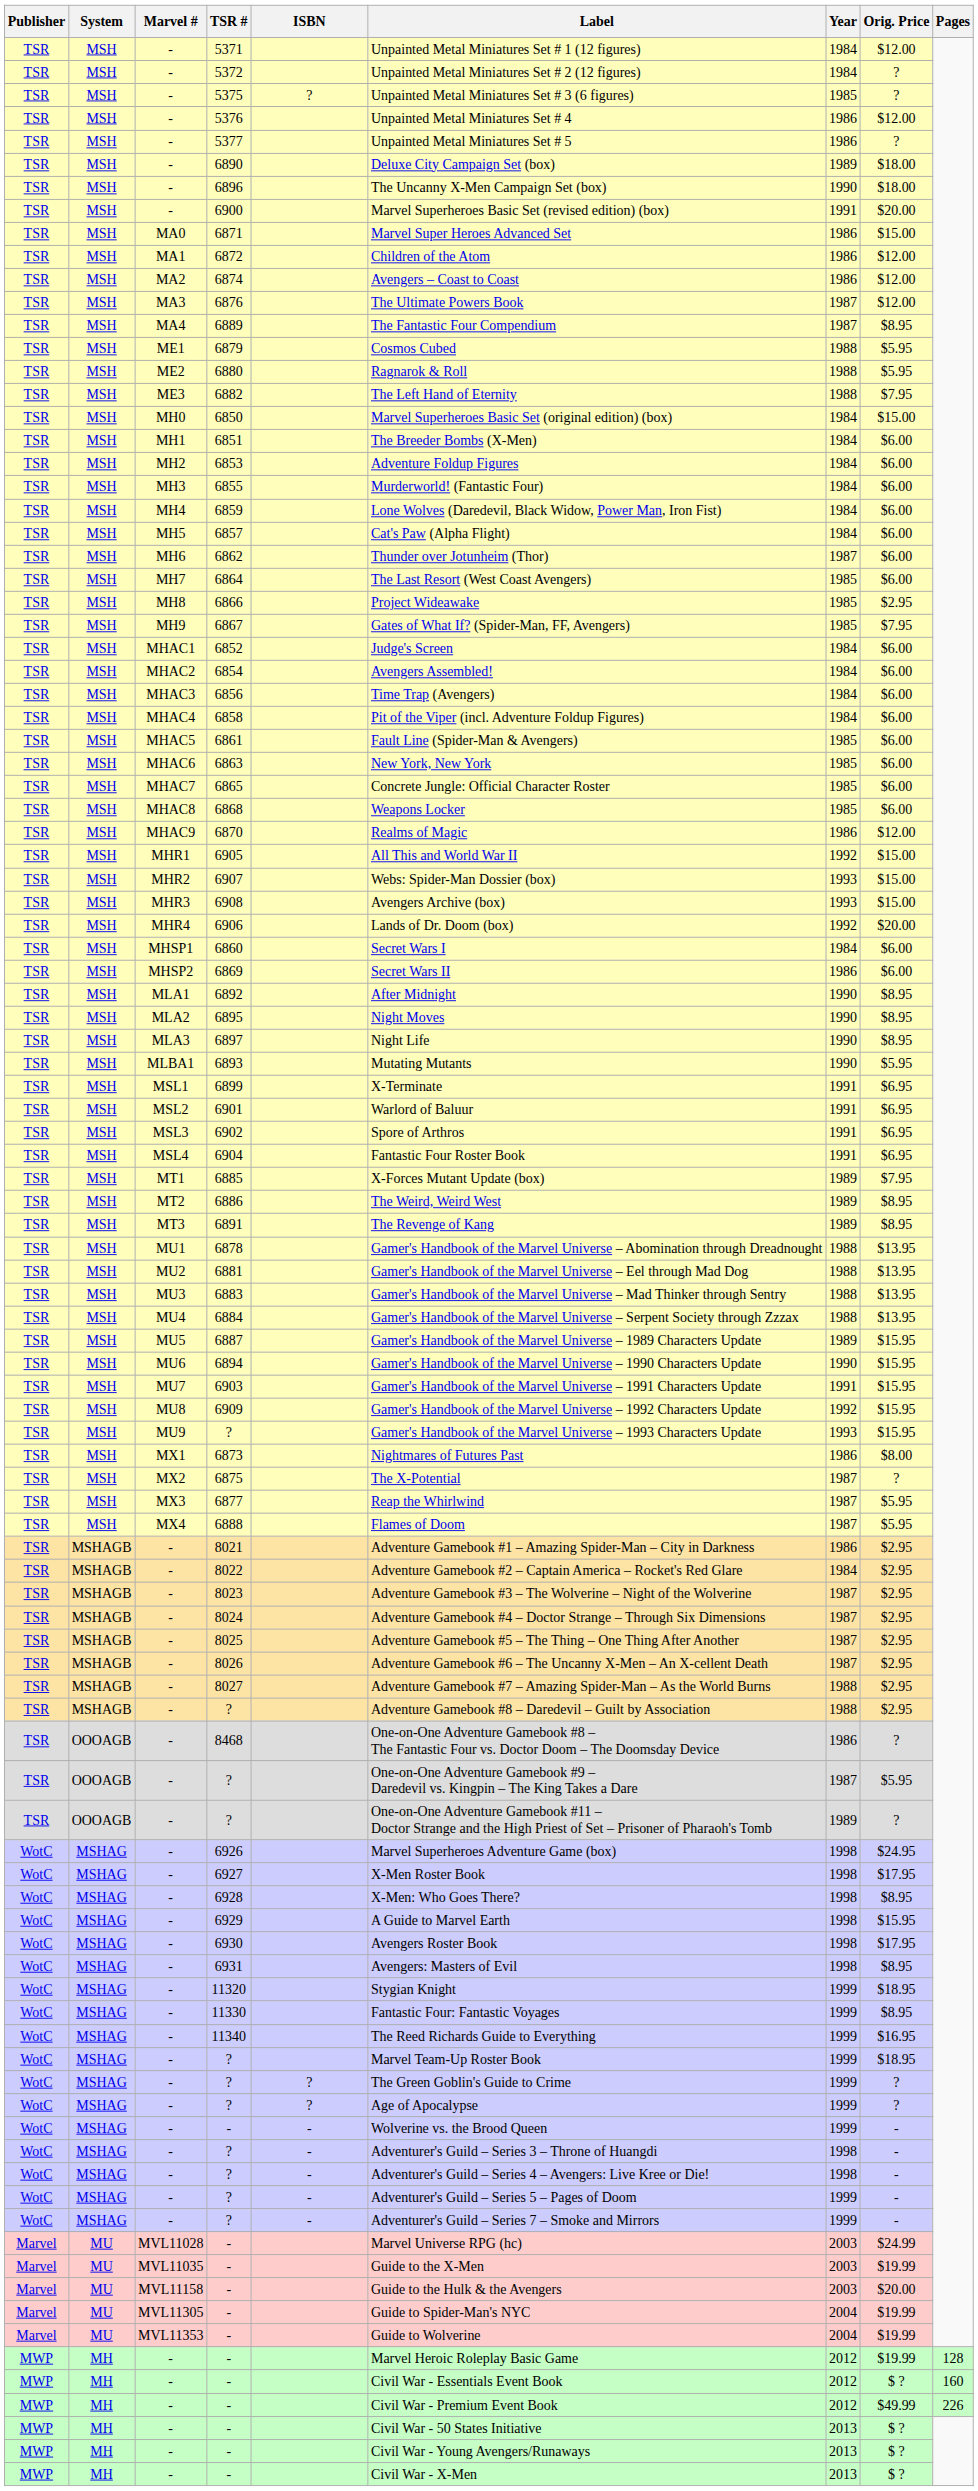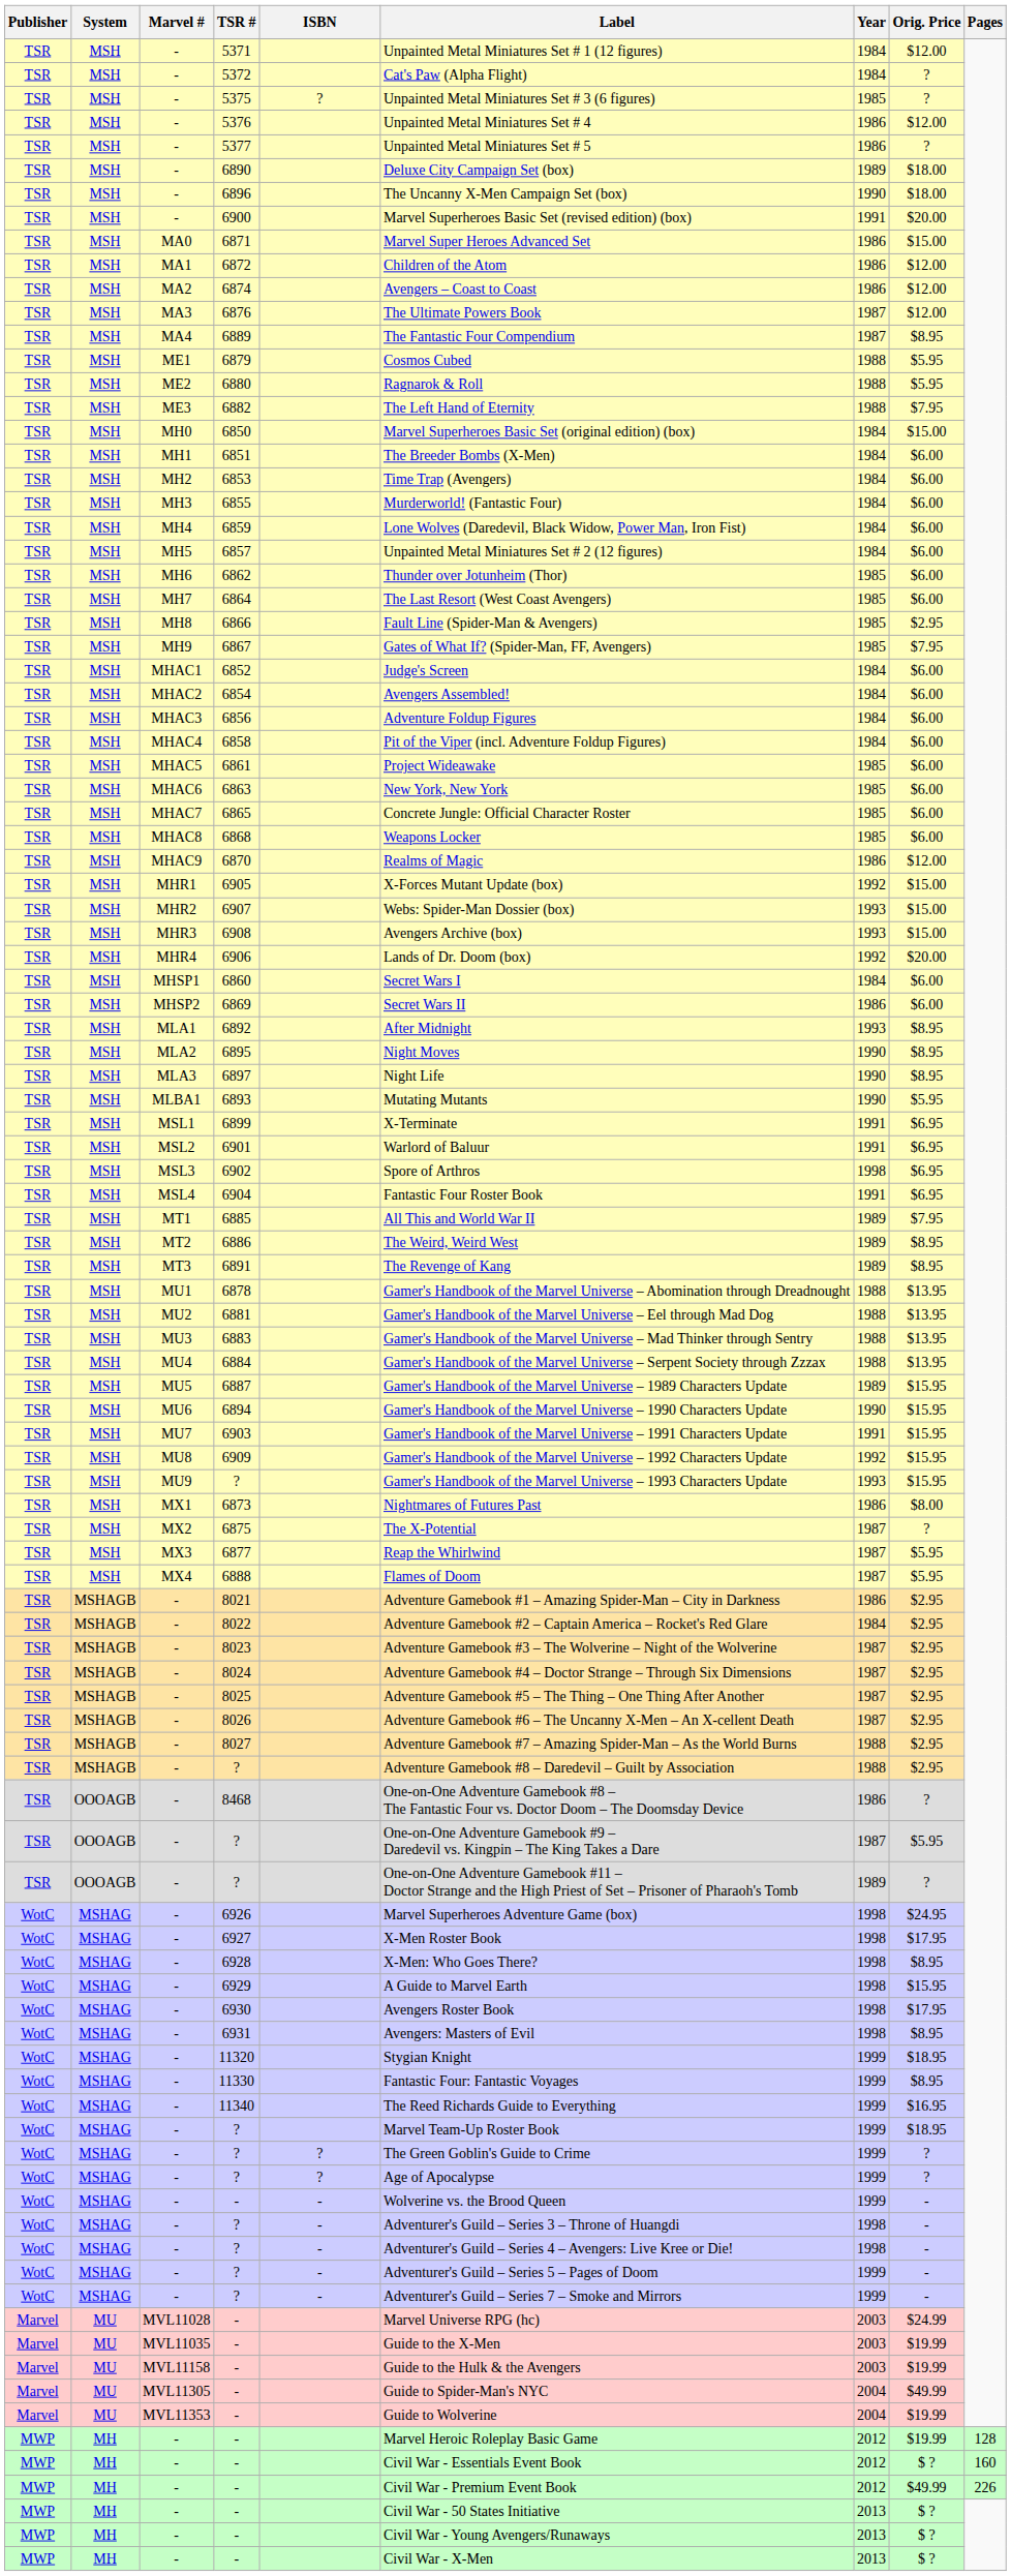5372 | Label: Unpainted Metal Miniatures Set # 2 (12 figures) -> Cat's Paw (Alpha Flight)
6853 | Label: Adventure Foldup Figures -> Time Trap (Avengers)
6857 | Label: Cat's Paw (Alpha Flight) -> Unpainted Metal Miniatures Set # 2 (12 figures)
6862 | Year: 1987 -> 1985
6866 | Label: Project Wideawake -> Fault Line (Spider-Man & Avengers)
6856 | Label: Time Trap (Avengers) -> Adventure Foldup Figures
6861 | Label: Fault Line (Spider-Man & Avengers) -> Project Wideawake
6905 | Label: All This and World War II -> X-Forces Mutant Update (box)
6892 | Year: 1990 -> 1993
6902 | Year: 1991 -> 1998
6885 | Label: X-Forces Mutant Update (box) -> All This and World War II
MVL11158 / - | Orig. Price: $20.00 -> $19.99
MVL11305 / - | Orig. Price: $19.99 -> $49.99
